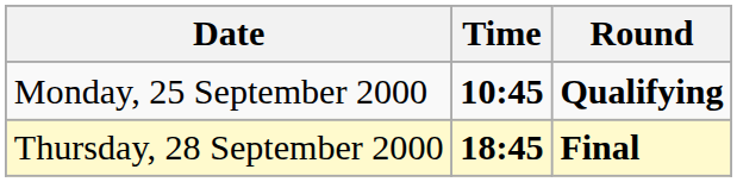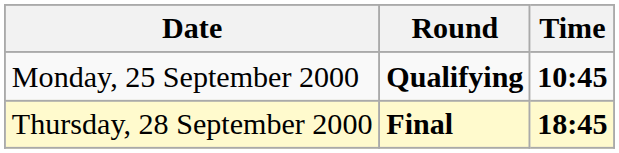columns swapped: Time <-> Round
